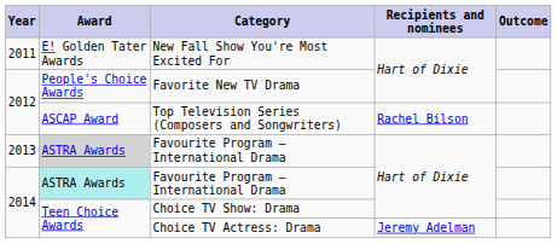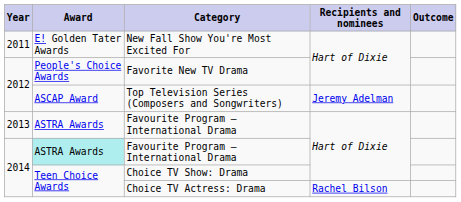Top Television Series (Composers and Songwriters) | Recipients and nominees: Rachel Bilson -> Jeremy Adelman
2013 / Favourite Program – International Drama | Award: lightgrey background -> no background
Choice TV Actress: Drama | Recipients and nominees: Jeremy Adelman -> Rachel Bilson
